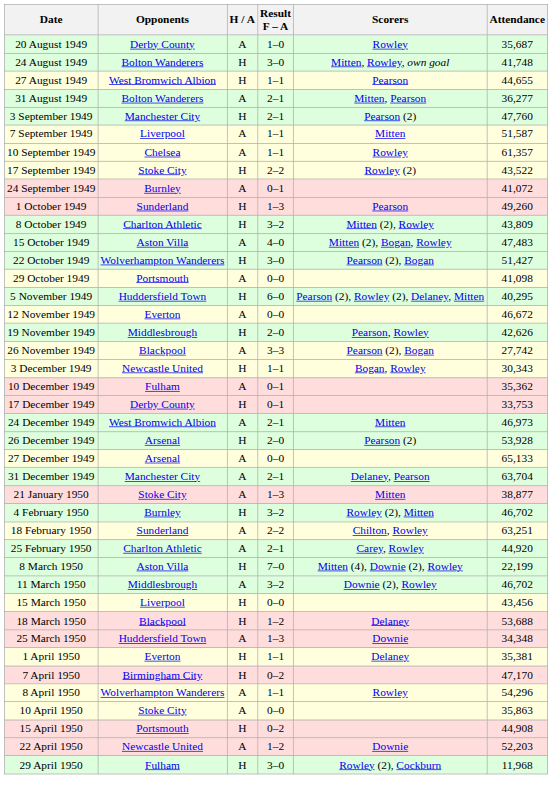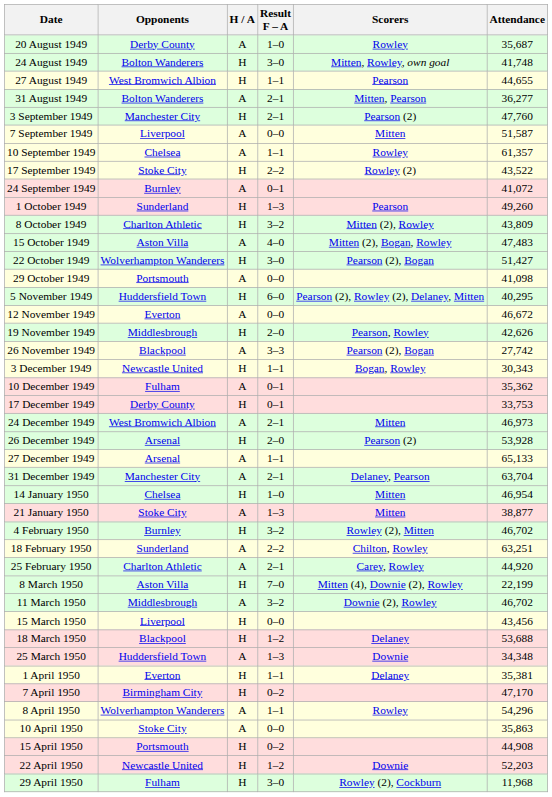7 September 1949 | Result F – A: 1–1 -> 0–0
27 December 1949 | Result F – A: 0–0 -> 1–1
+ row: 14 January 1950 | Chelsea | H | 1–0 | Mitten | 46,954
22 April 1950 | H / A: A -> H
